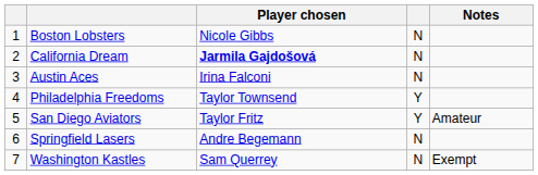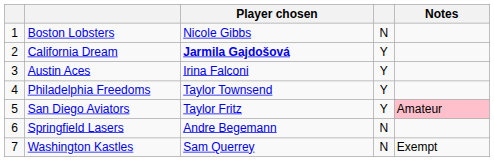California Dream | column 4: N -> Y
Austin Aces | column 4: N -> Y
San Diego Aviators | Notes: no background -> pink background
